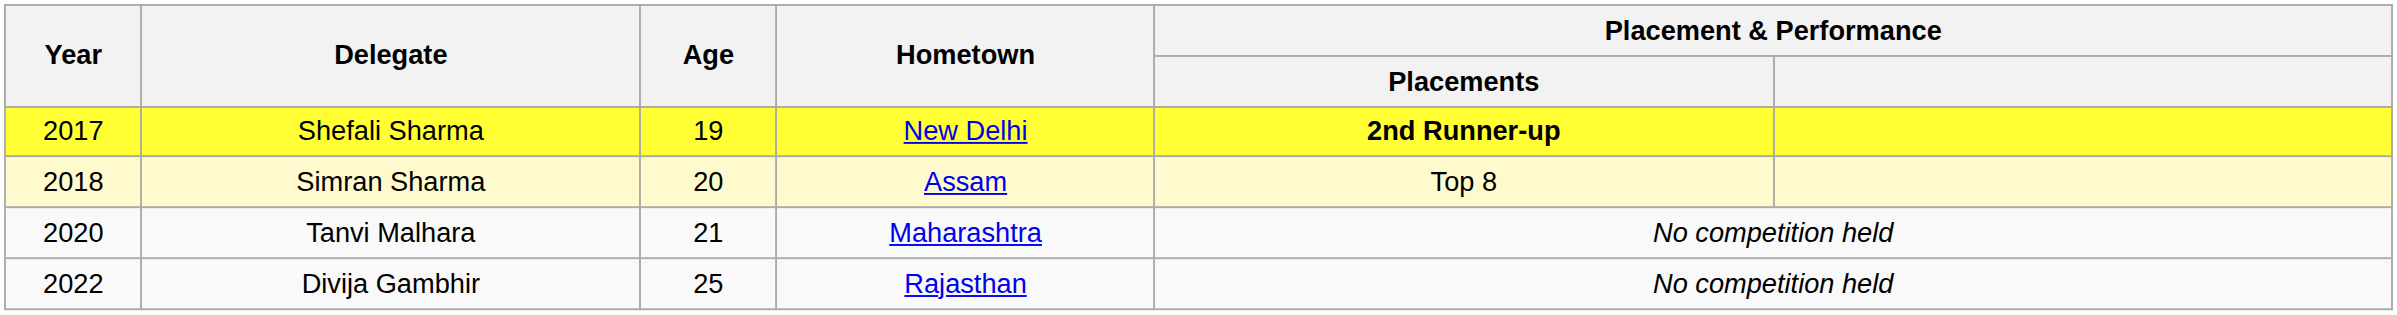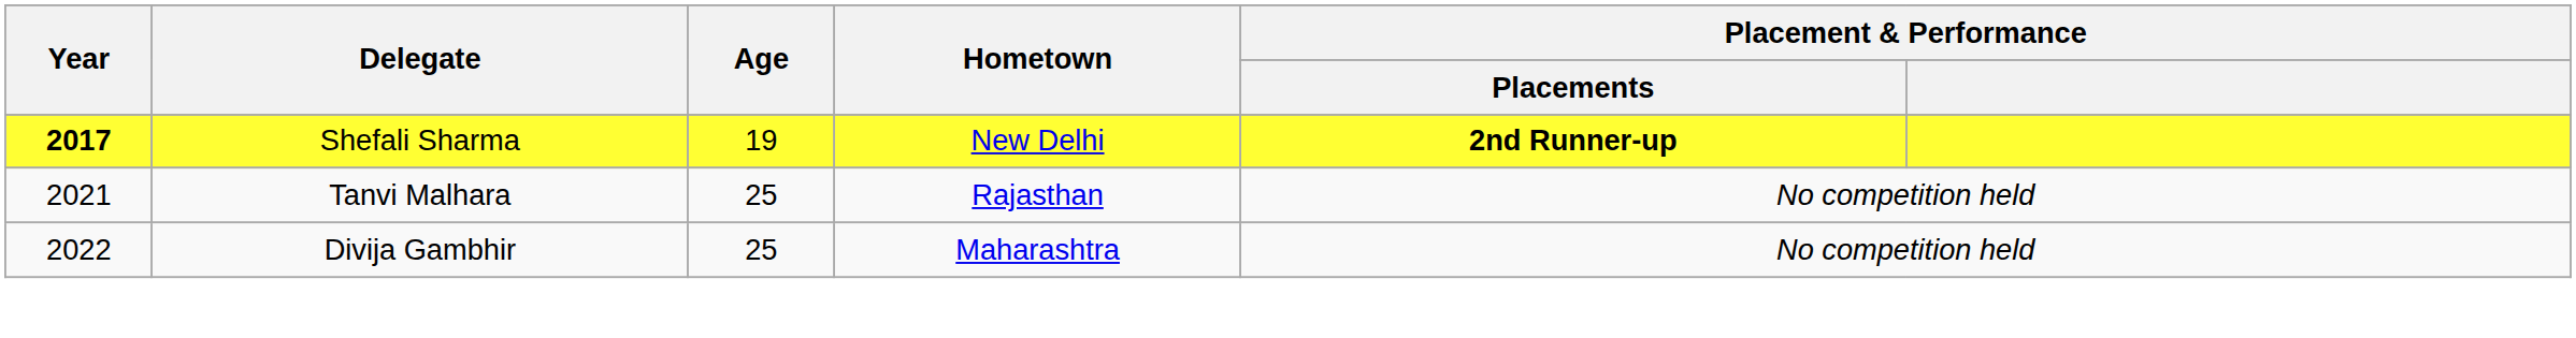Shefali Sharma | Year: normal -> bold
- row: 2018 | Simran Sharma | 20 | Assam | Top 8
Tanvi Malhara | Year: 2020 -> 2021
Tanvi Malhara | Age: 21 -> 25
Tanvi Malhara | Hometown: Maharashtra -> Rajasthan
Divija Gambhir | Hometown: Rajasthan -> Maharashtra
